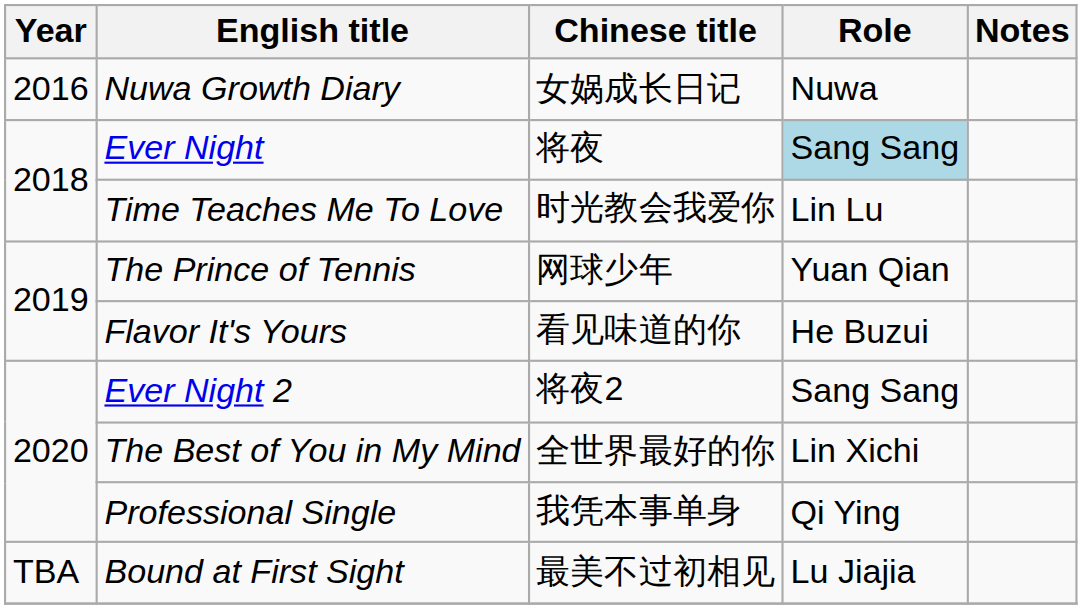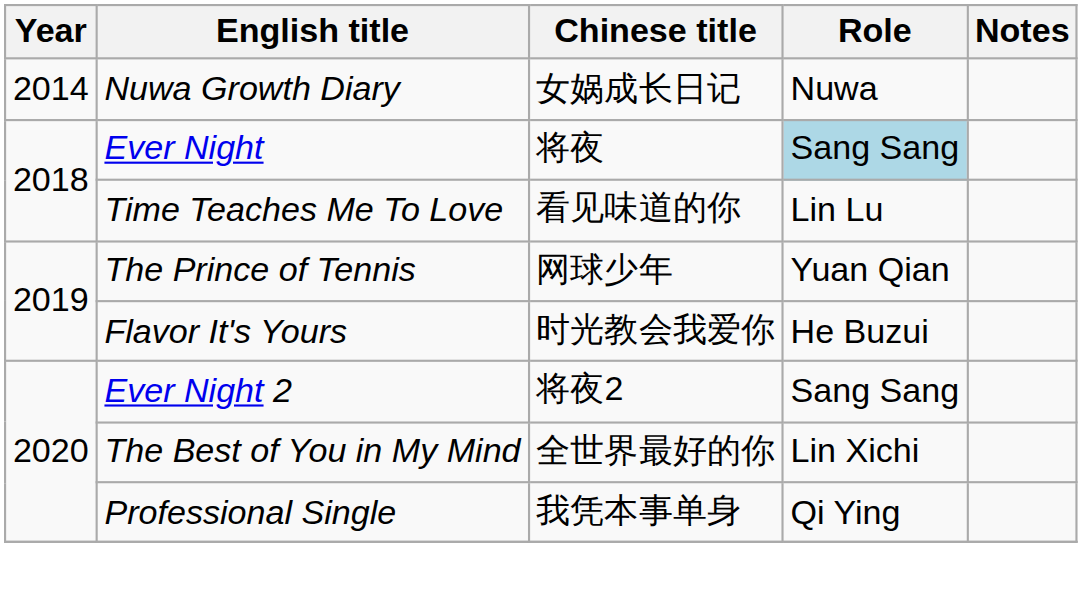Nuwa Growth Diary | Year: 2016 -> 2014
Time Teaches Me To Love | Chinese title: 时光教会我爱你 -> 看见味道的你
Flavor It's Yours | Chinese title: 看见味道的你 -> 时光教会我爱你
- row: TBA | Bound at First Sight | 最美不过初相见 | Lu Jiajia
